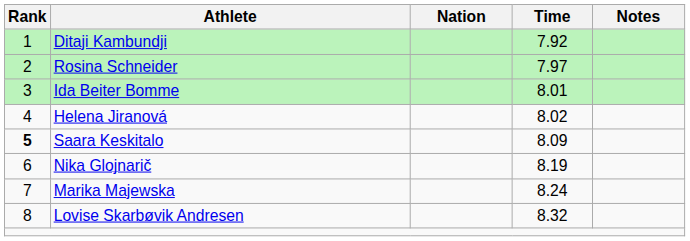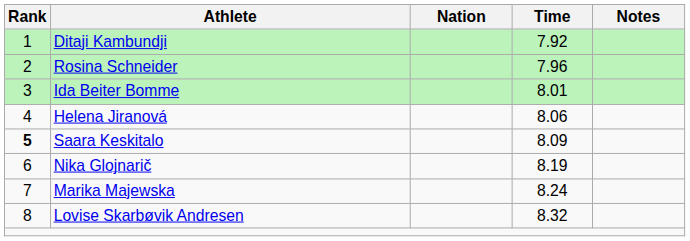Rosina Schneider | Time: 7.97 -> 7.96
Helena Jiranová | Time: 8.02 -> 8.06
